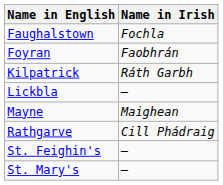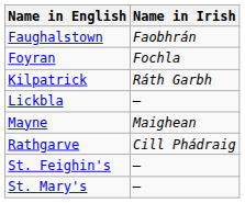Faughalstown | Name in Irish: Fochla -> Faobhrán
Foyran | Name in Irish: Faobhrán -> Fochla
